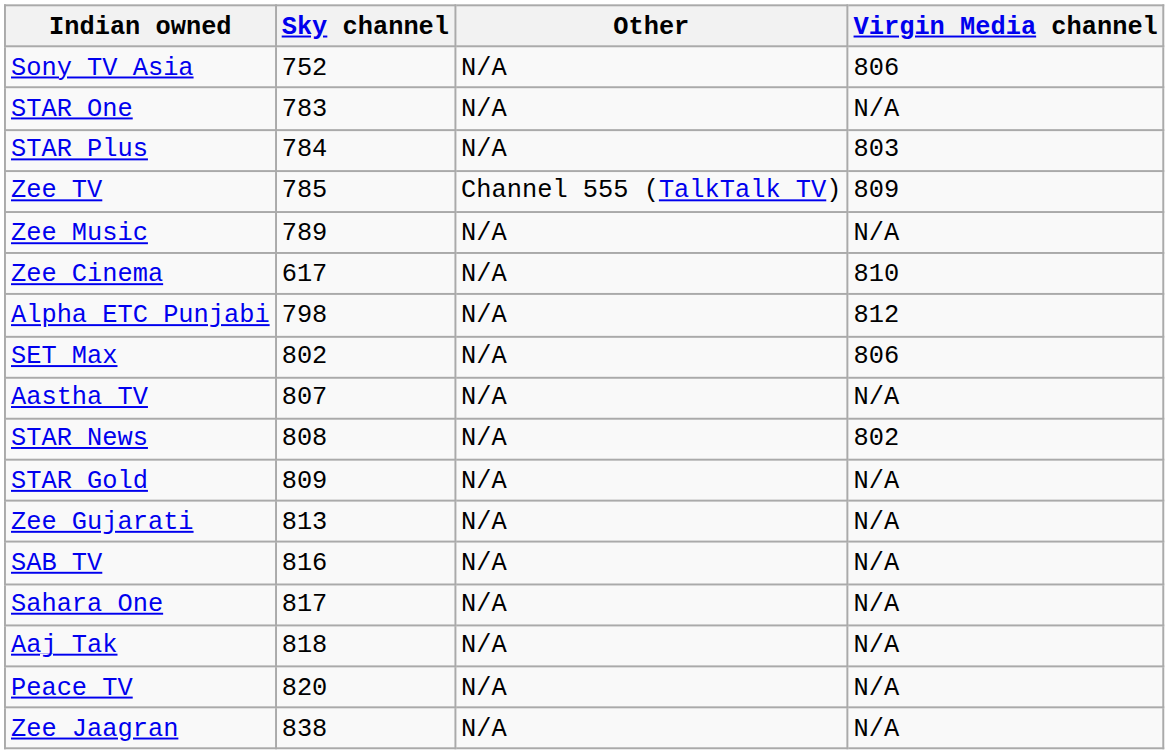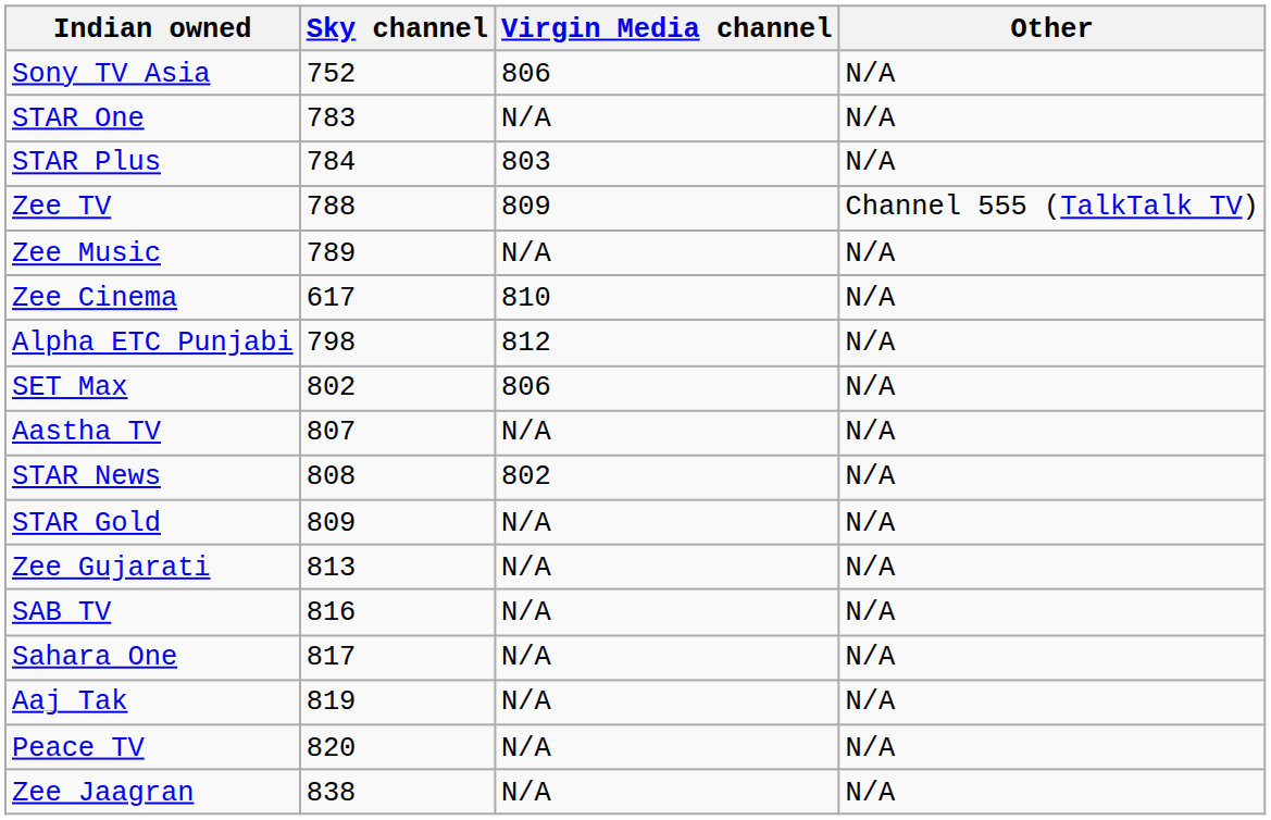columns swapped: Virgin Media channel <-> Other
Zee TV | Sky channel: 785 -> 788
Aaj Tak | Sky channel: 818 -> 819
